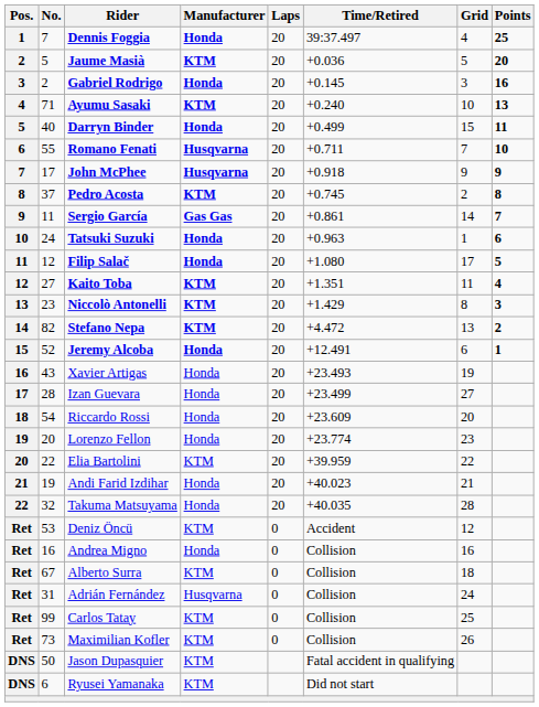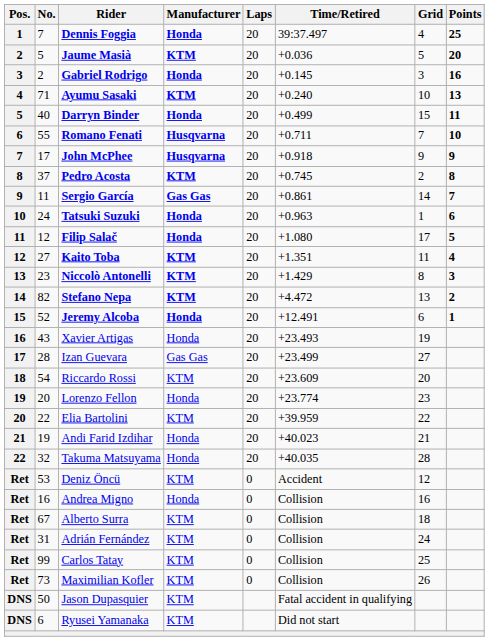Izan Guevara | Manufacturer: Honda -> Gas Gas
Riccardo Rossi | Manufacturer: Honda -> KTM
Adrián Fernández | Manufacturer: Husqvarna -> KTM
